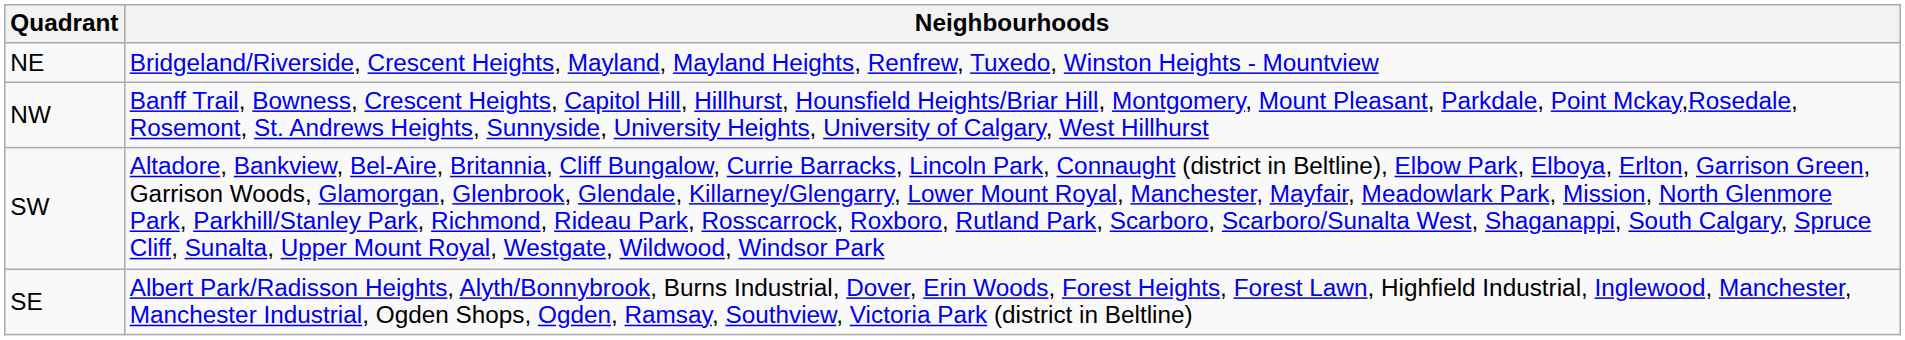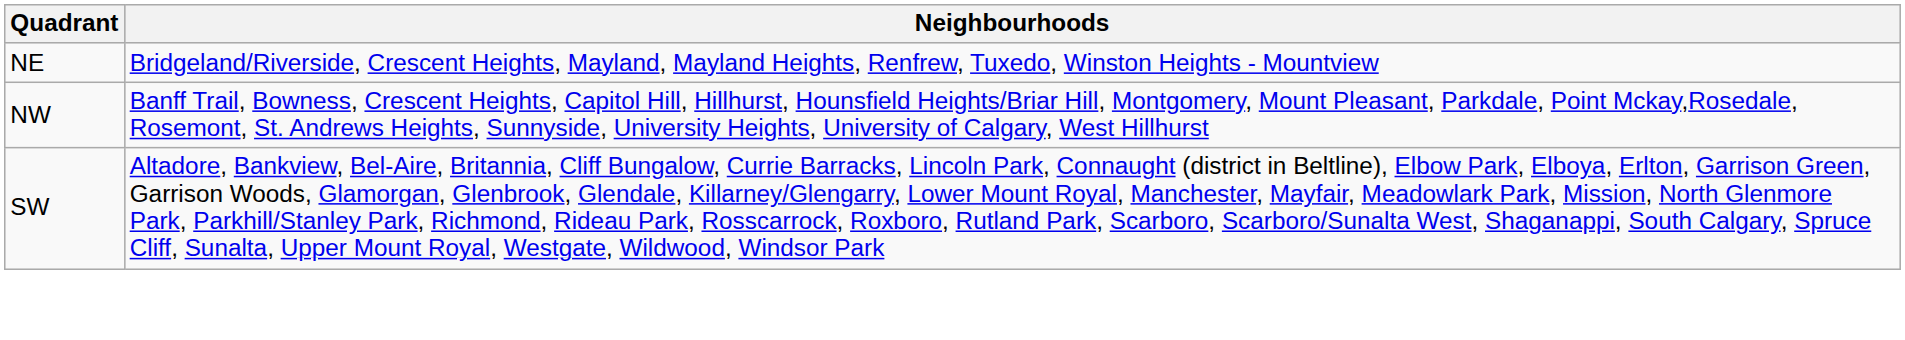- row: SE | Albert Park/Radisson Heights, Alyth/Bonnybrook, Burns Industrial, Dover, Erin Woods, Forest Heights, Forest Lawn, Highfield Industrial, Inglewood, Manchester, Manchester Industrial, Ogden Shops, Ogden, Ramsay, Southview, Victoria Park (district in Beltline)
